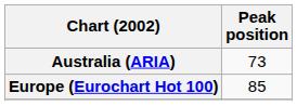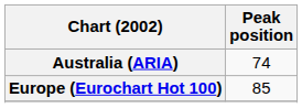Australia (ARIA) | Peak position: 73 -> 74
